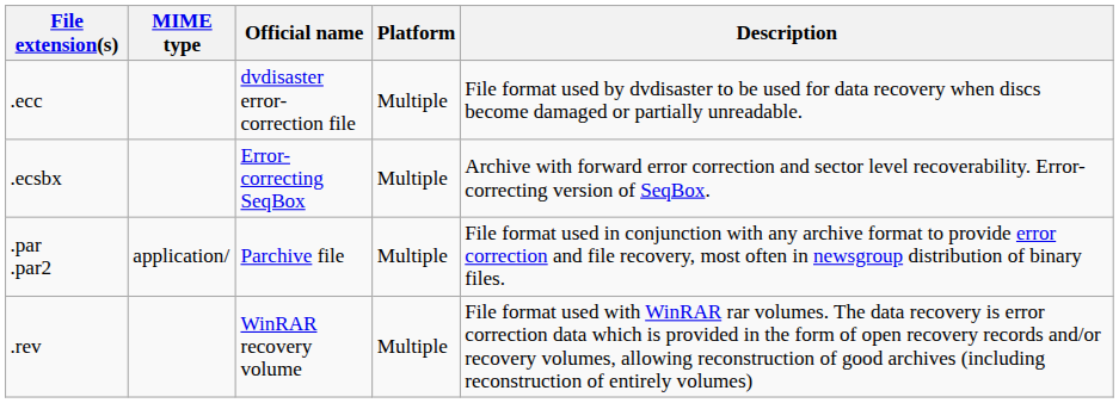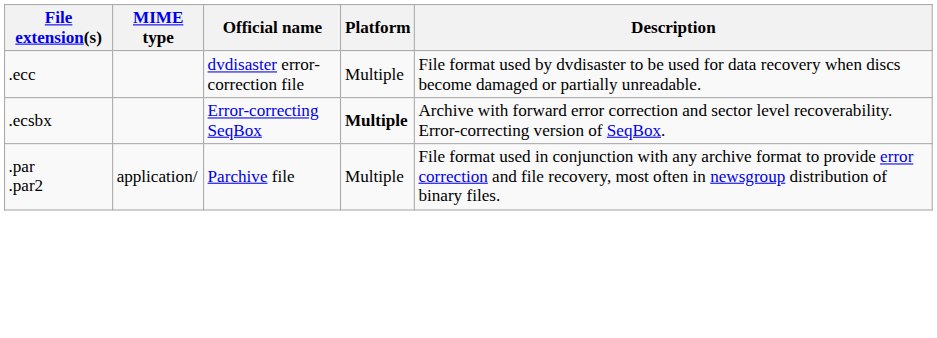.ecsbx | Platform: normal -> bold
- row: .rev | WinRAR recovery volume | Multiple | File format used with WinRAR rar volumes. The data recovery is error correction data which is provided in the form of open recovery records and/or recovery volumes, allowing reconstruction of good archives (including reconstruction of entirely volumes)
